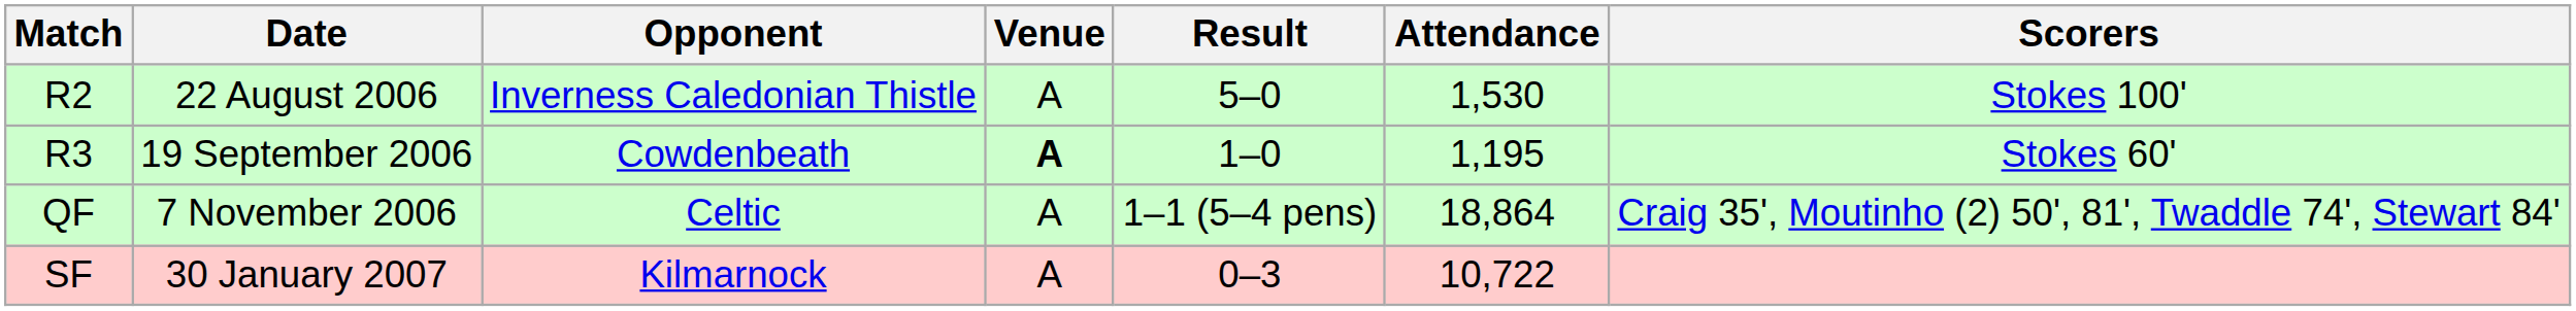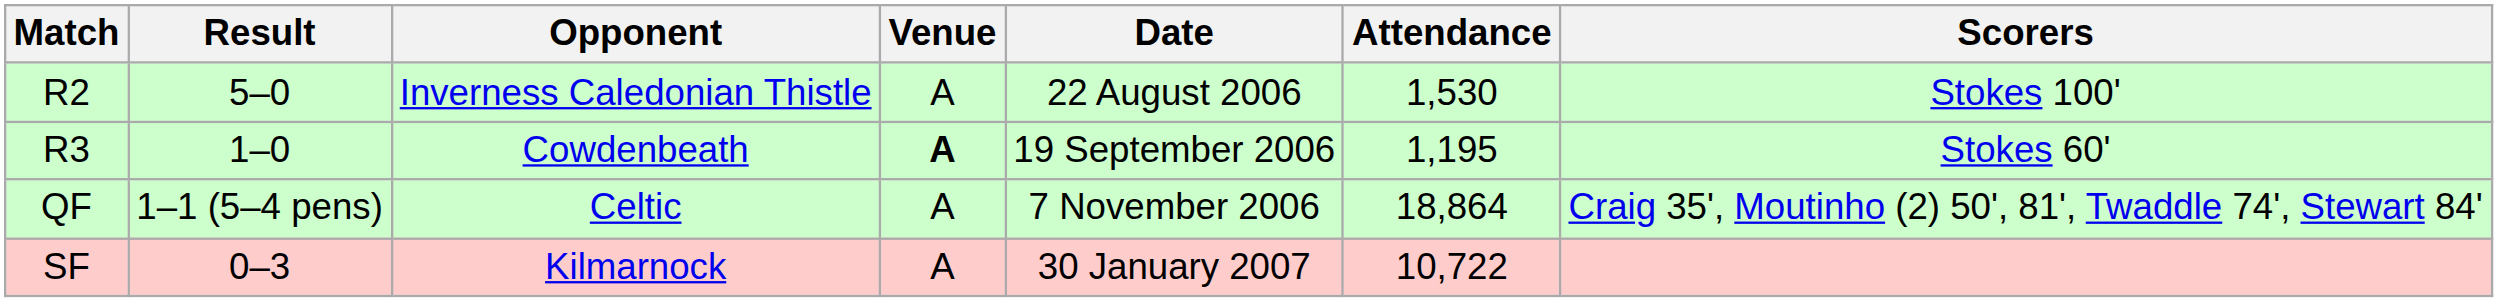columns swapped: Date <-> Result
